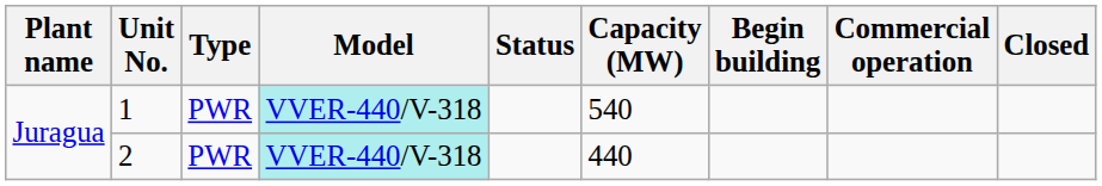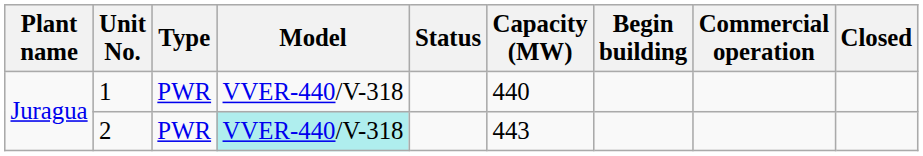1 | Model: paleturquoise background -> no background
1 | Capacity (MW): 540 -> 440
2 | Capacity (MW): 440 -> 443
